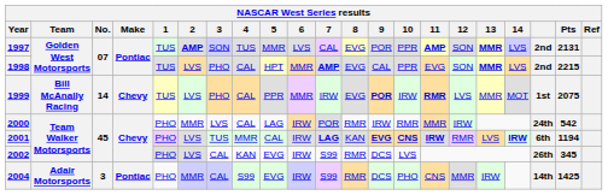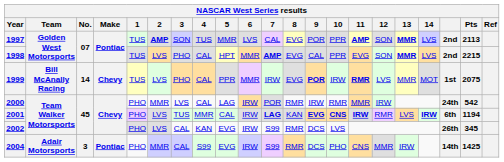1997 | Pts: 2131 -> 2113
